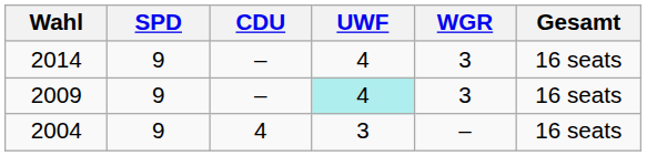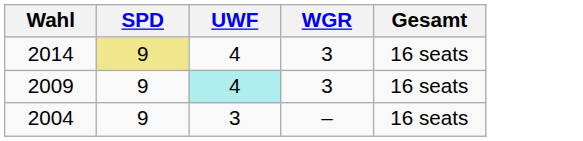- column: CDU | – | – | 4
2014 | SPD: no background -> khaki background
